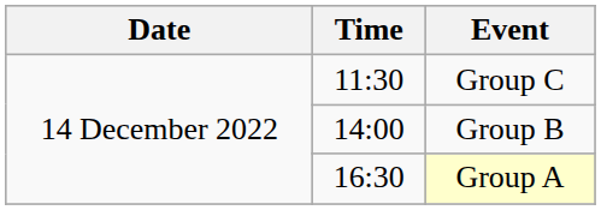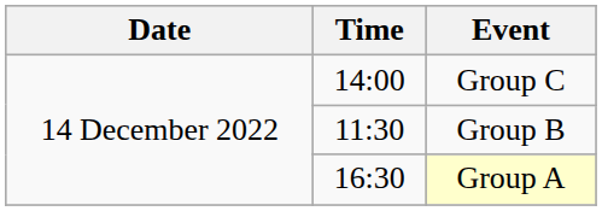Group C | Time: 11:30 -> 14:00
Group B | Time: 14:00 -> 11:30
